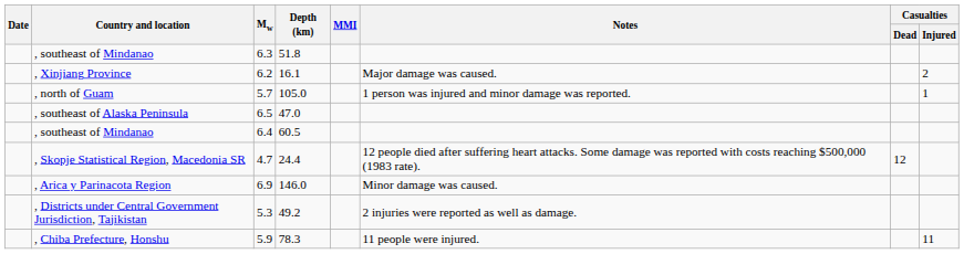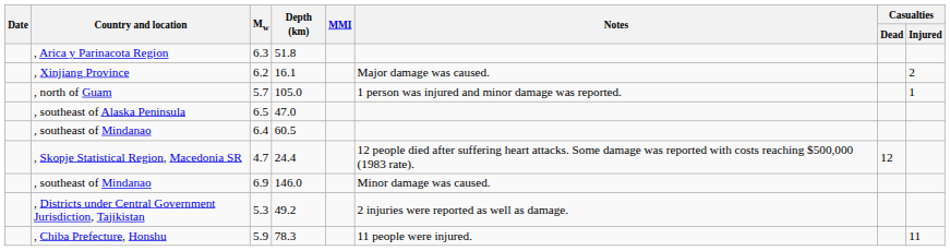6.3 | Country and location: , southeast of Mindanao -> , Arica y Parinacota Region
6.9 | Country and location: , Arica y Parinacota Region -> , southeast of Mindanao
